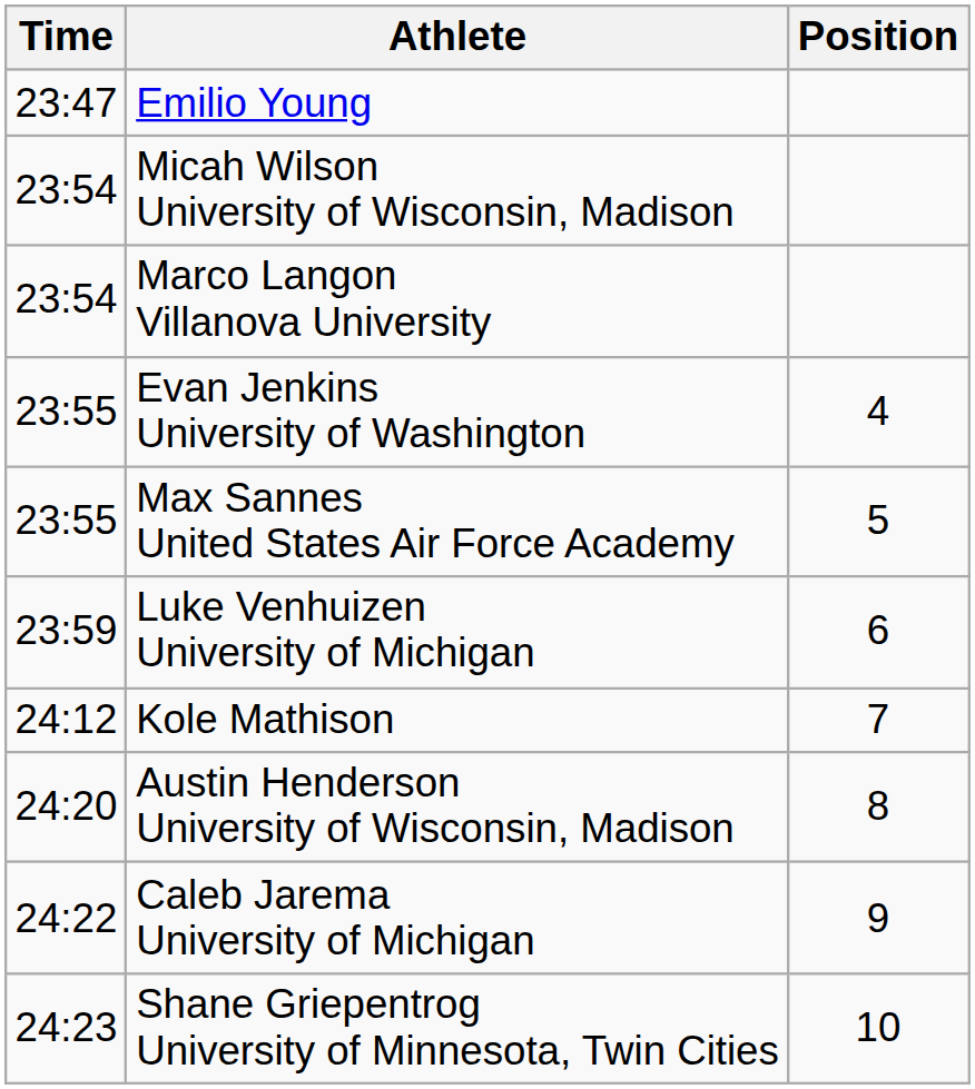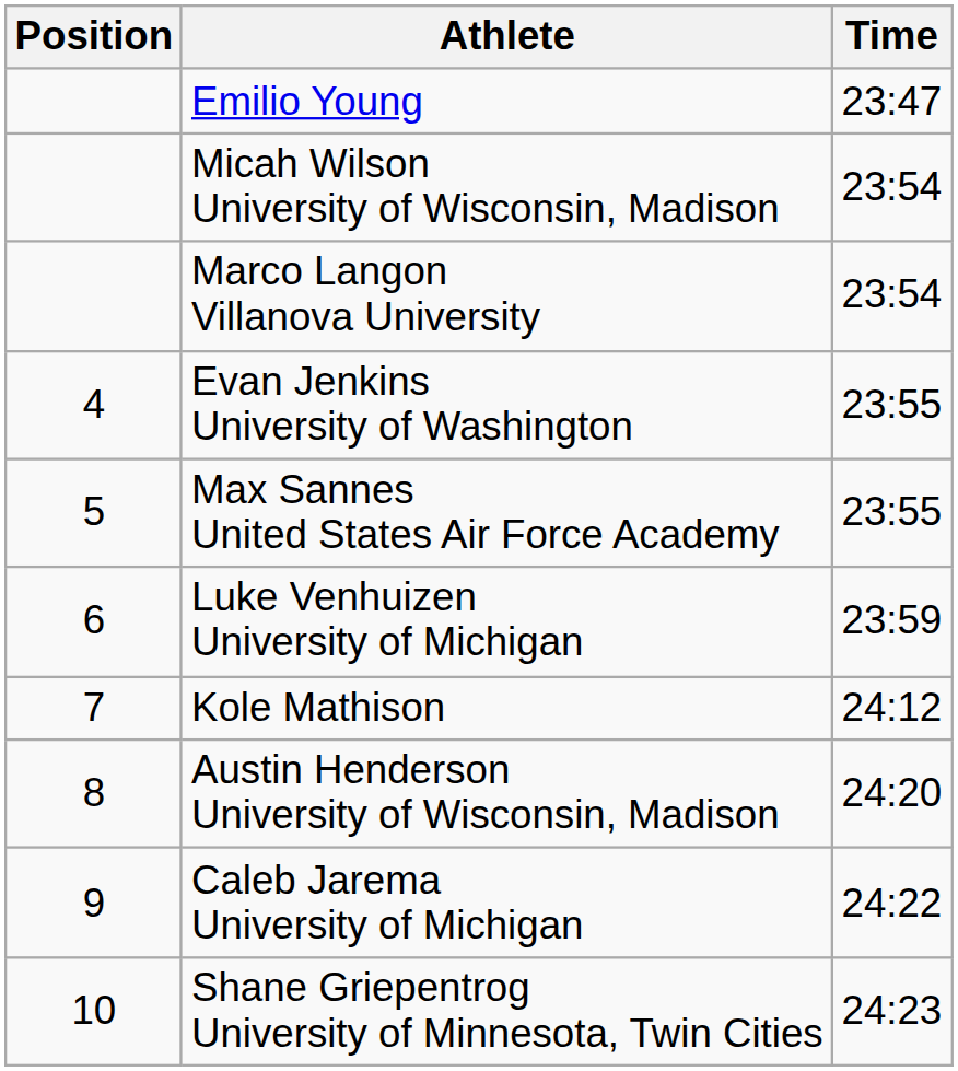columns swapped: Position <-> Time
